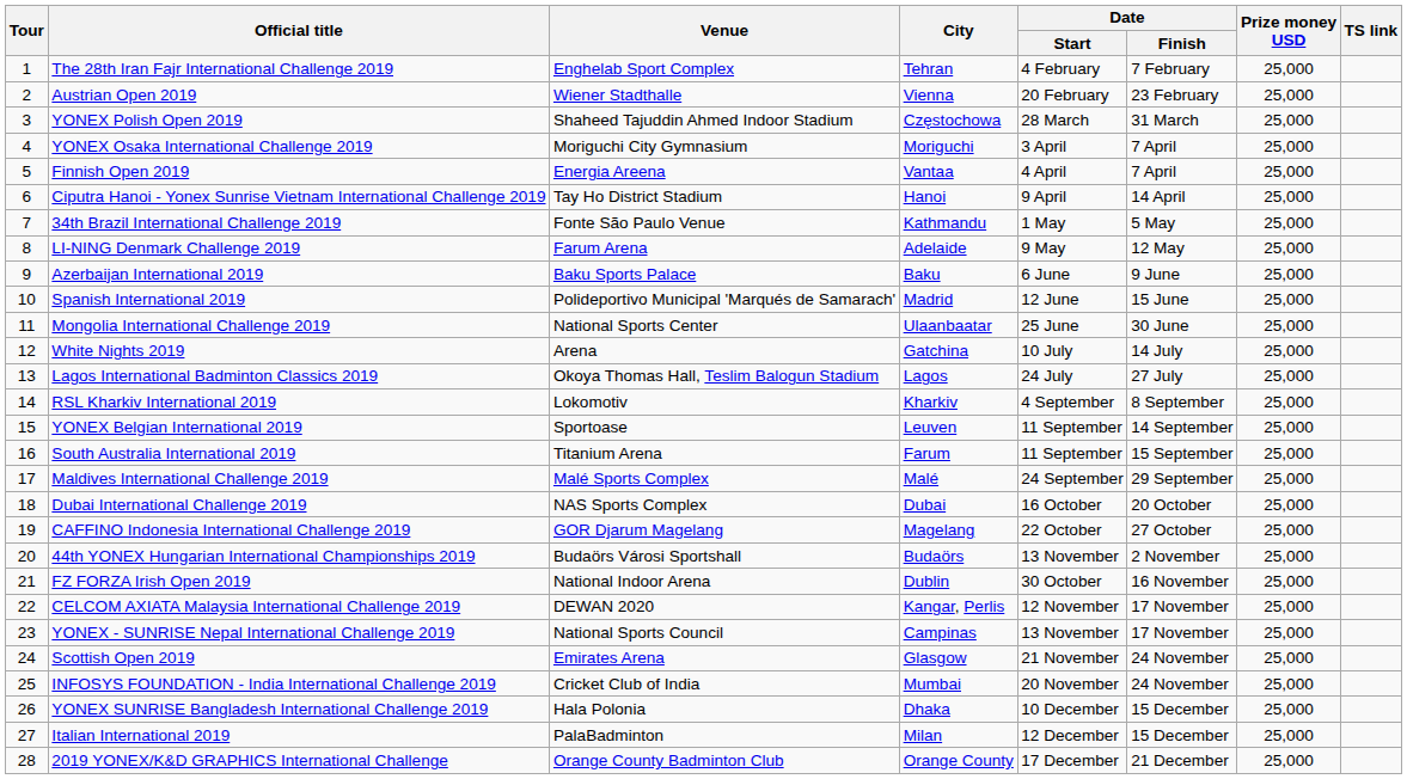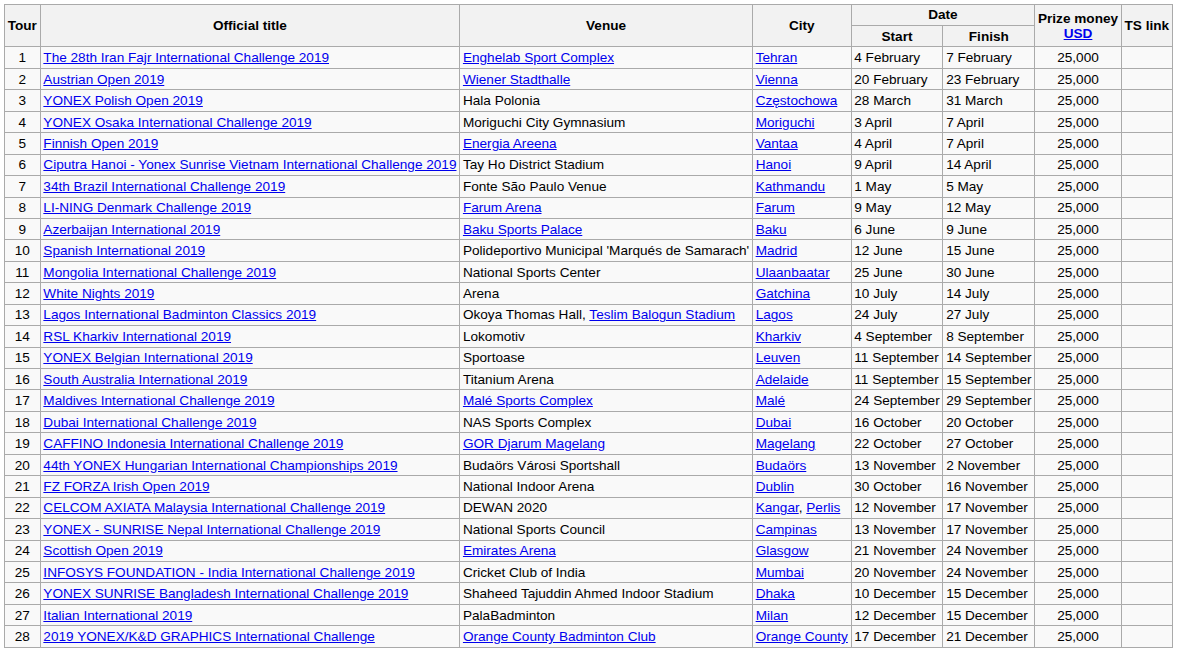YONEX Polish Open 2019 | Venue: Shaheed Tajuddin Ahmed Indoor Stadium -> Hala Polonia
LI-NING Denmark Challenge 2019 | City: Adelaide -> Farum
South Australia International 2019 | City: Farum -> Adelaide
YONEX SUNRISE Bangladesh International Challenge 2019 | Venue: Hala Polonia -> Shaheed Tajuddin Ahmed Indoor Stadium
